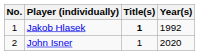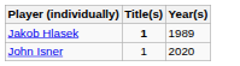- column: No. | 1 | 2
Jakob Hlasek | Year(s): 1992 -> 1989
